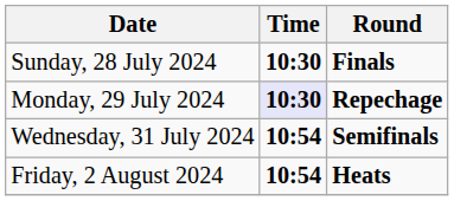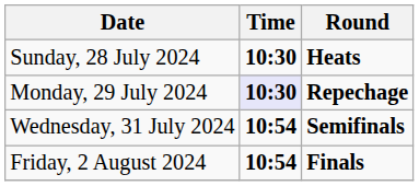Sunday, 28 July 2024 | Round: Finals -> Heats
Friday, 2 August 2024 | Round: Heats -> Finals
